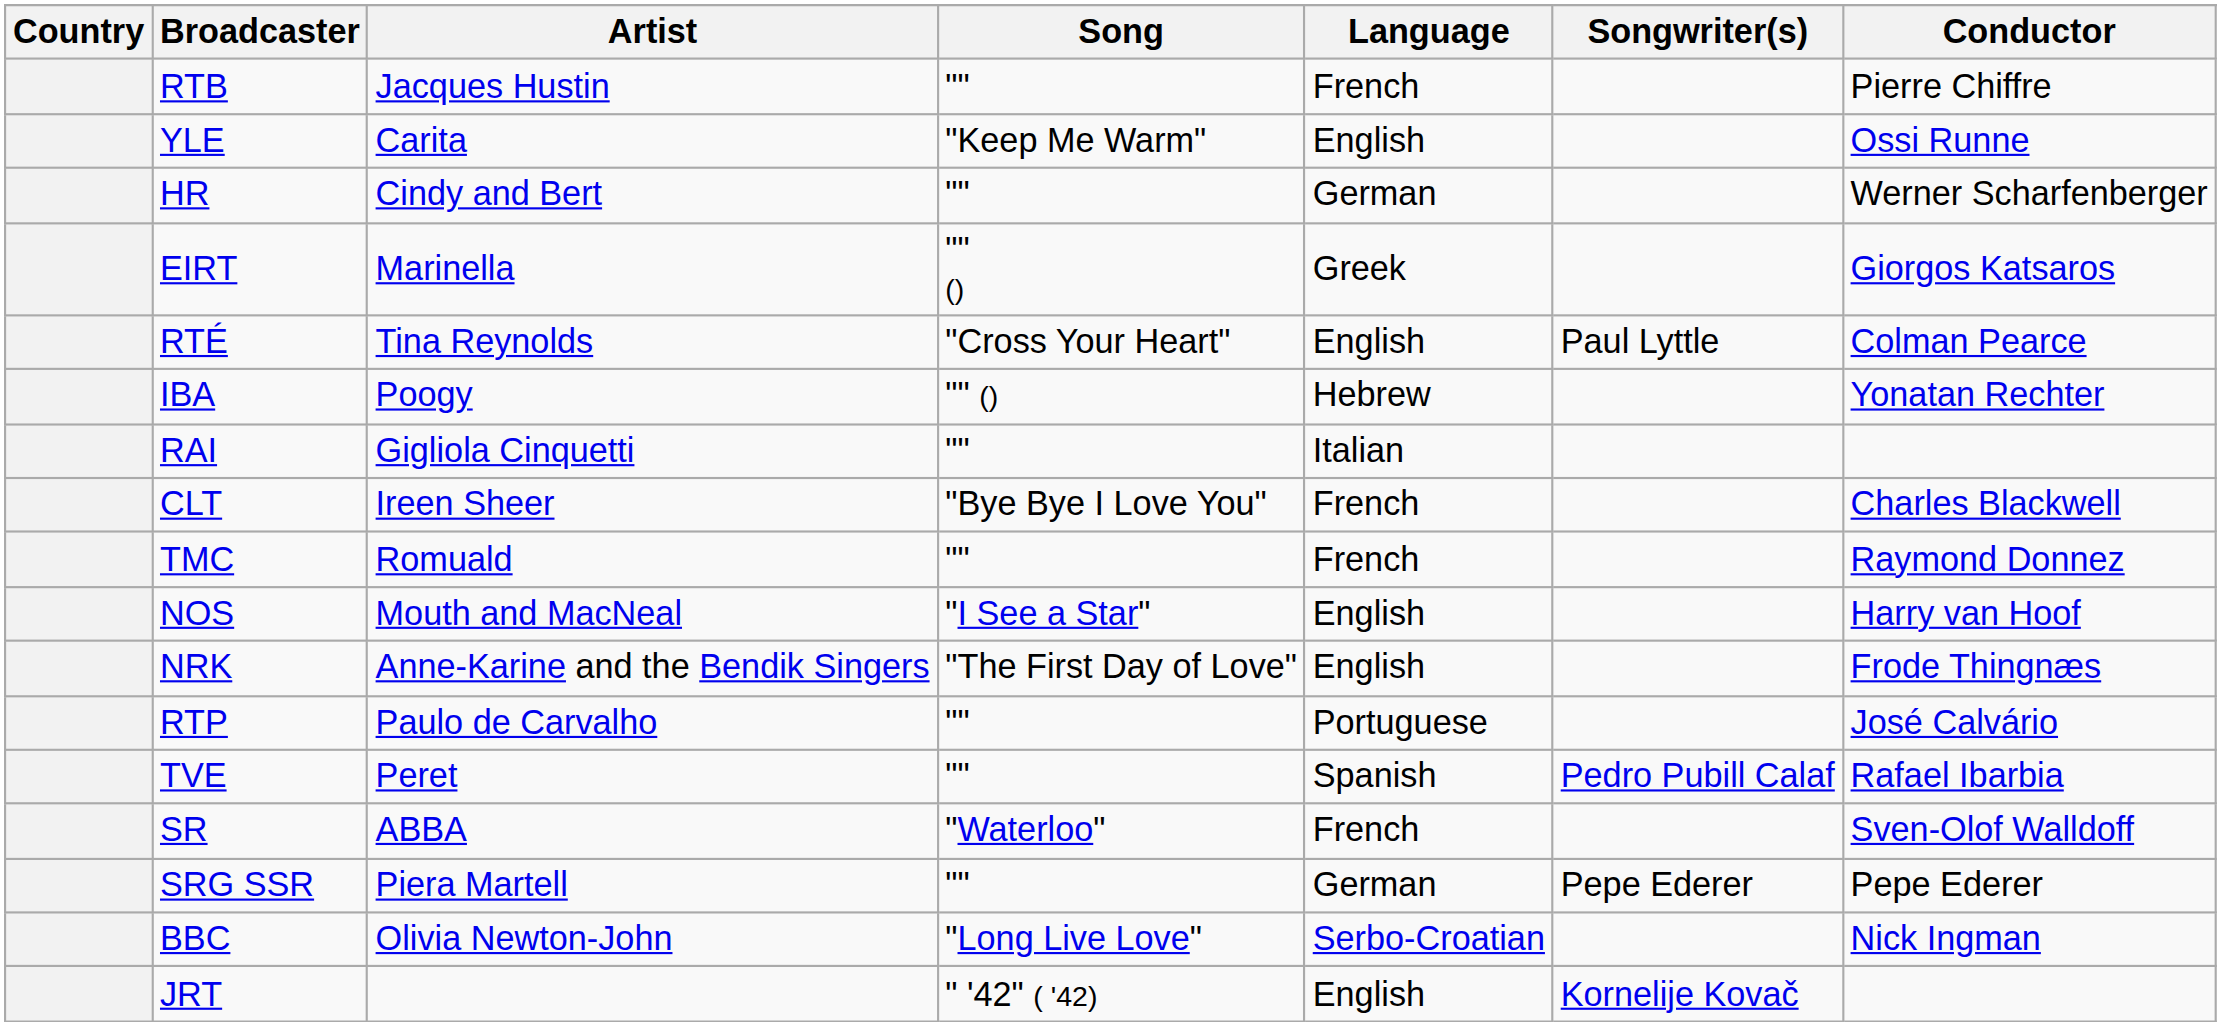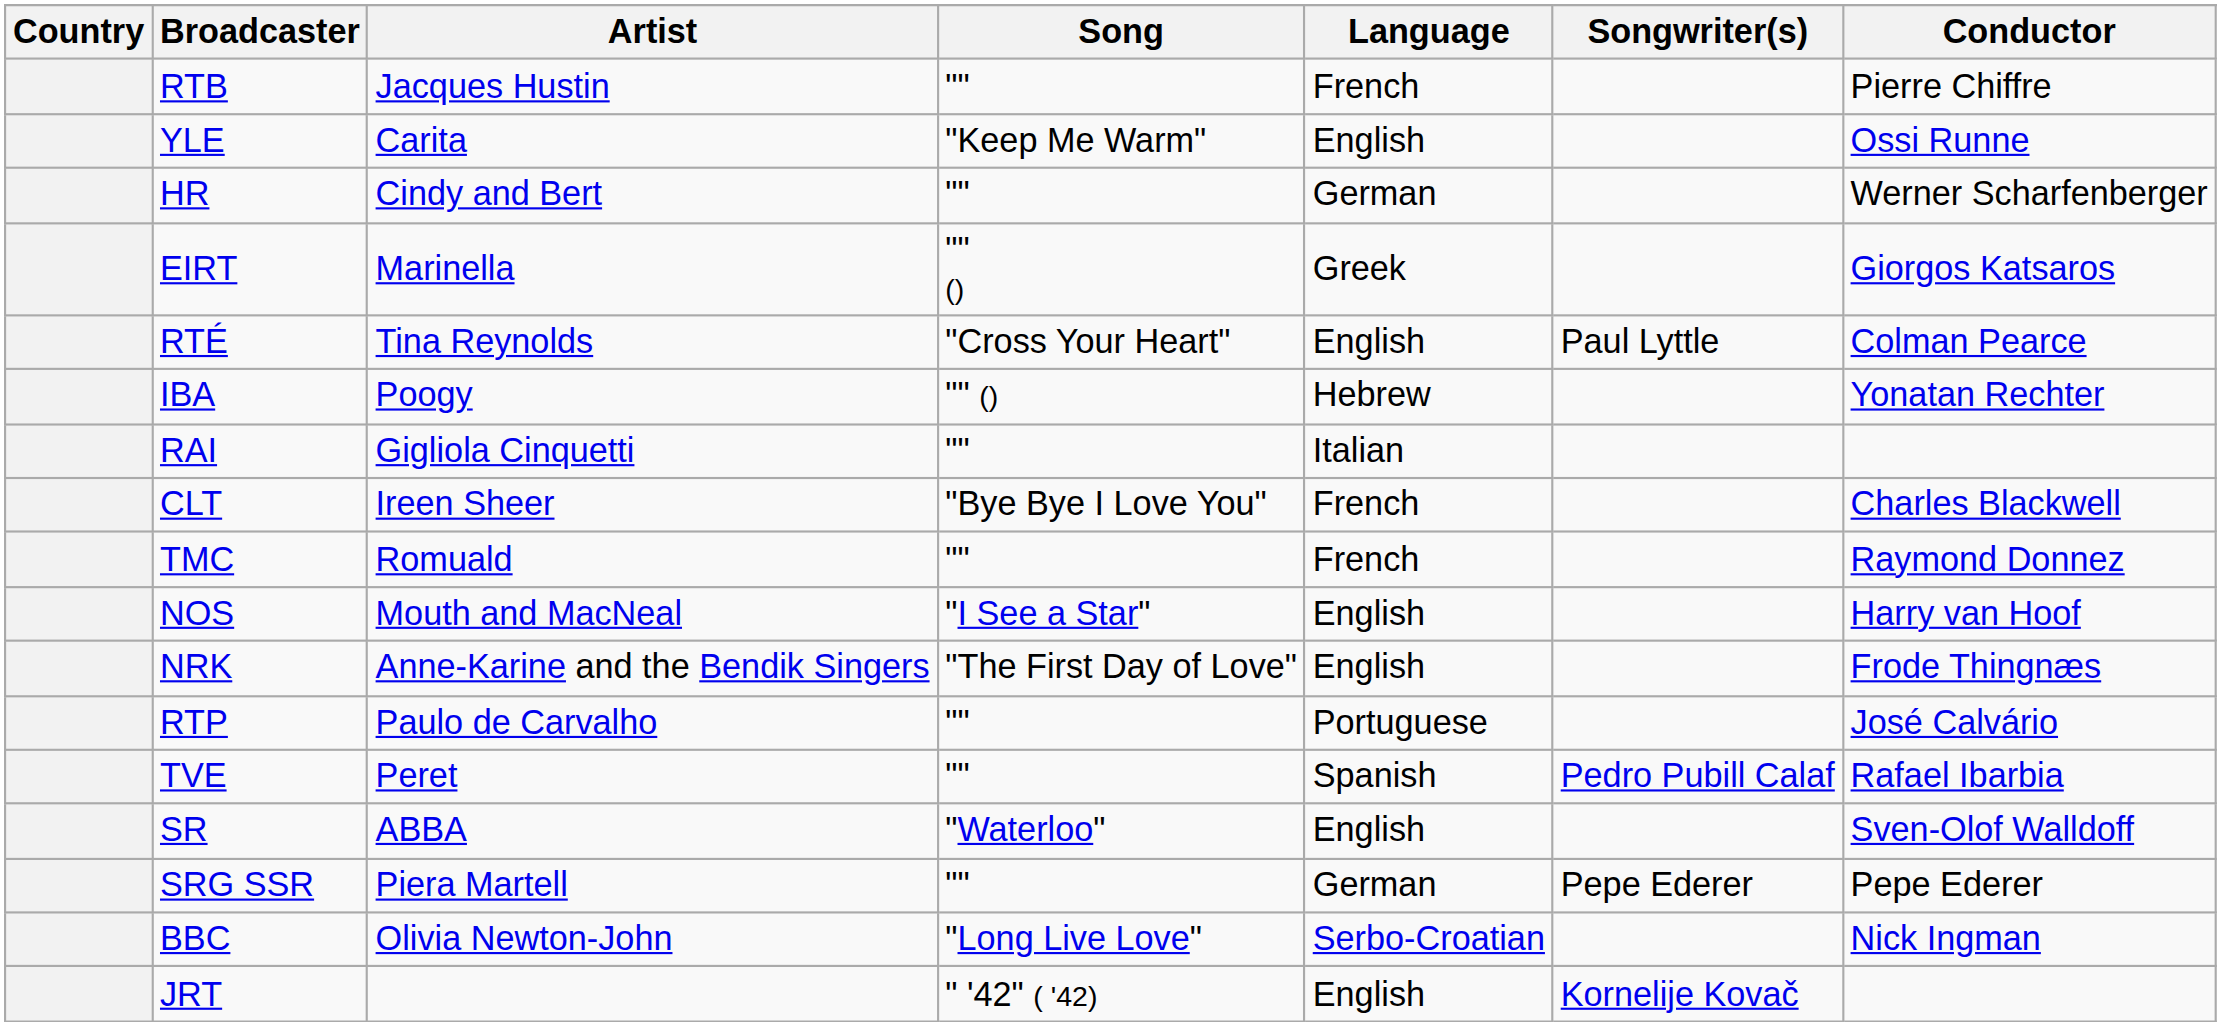SR | Language: French -> English
